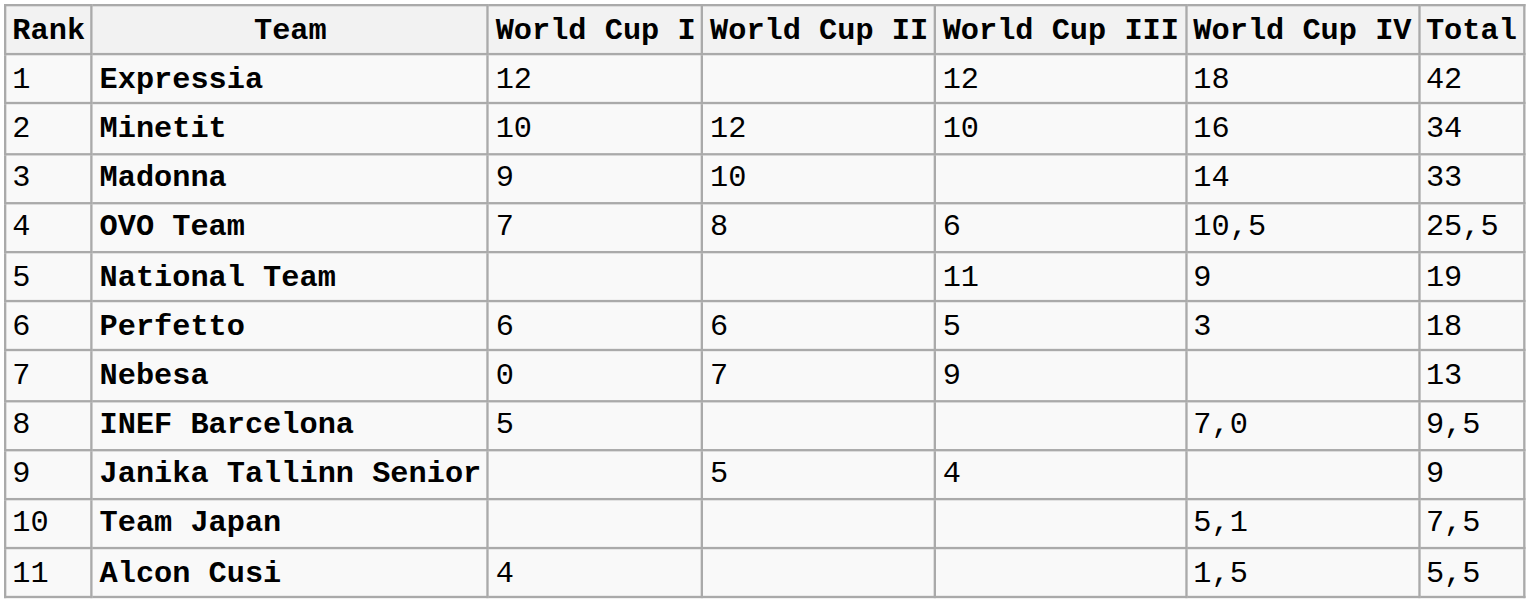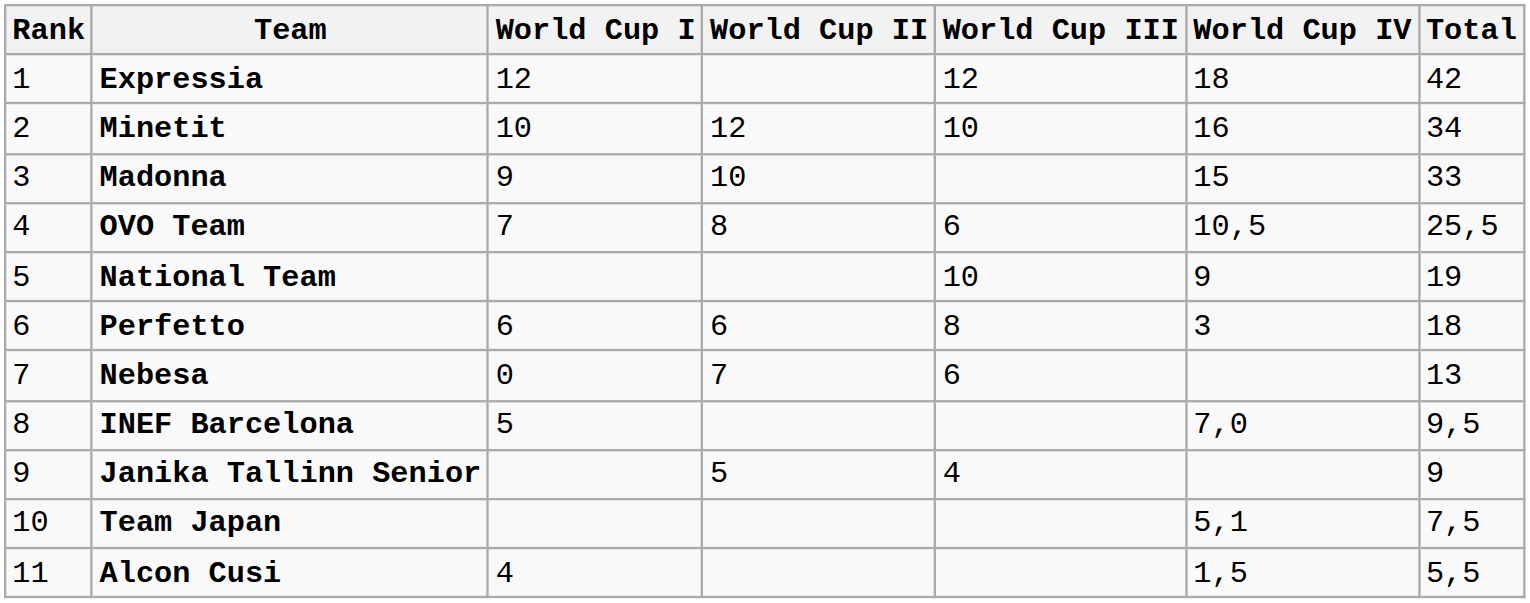Madonna | World Cup IV: 14 -> 15
National Team | World Cup III: 11 -> 10
Perfetto | World Cup III: 5 -> 8
Nebesa | World Cup III: 9 -> 6
